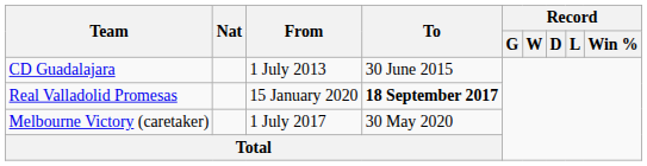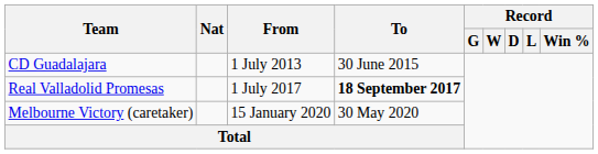Real Valladolid Promesas | From: 15 January 2020 -> 1 July 2017
Melbourne Victory (caretaker) | From: 1 July 2017 -> 15 January 2020
